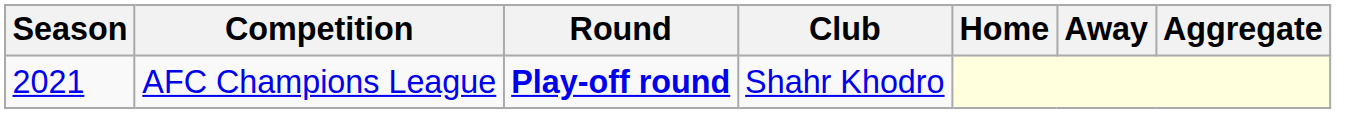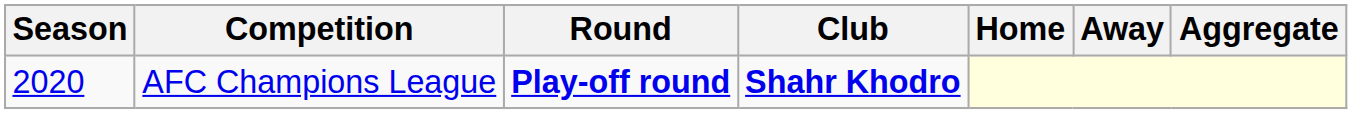AFC Champions League | Season: 2021 -> 2020
AFC Champions League | Club: normal -> bold
